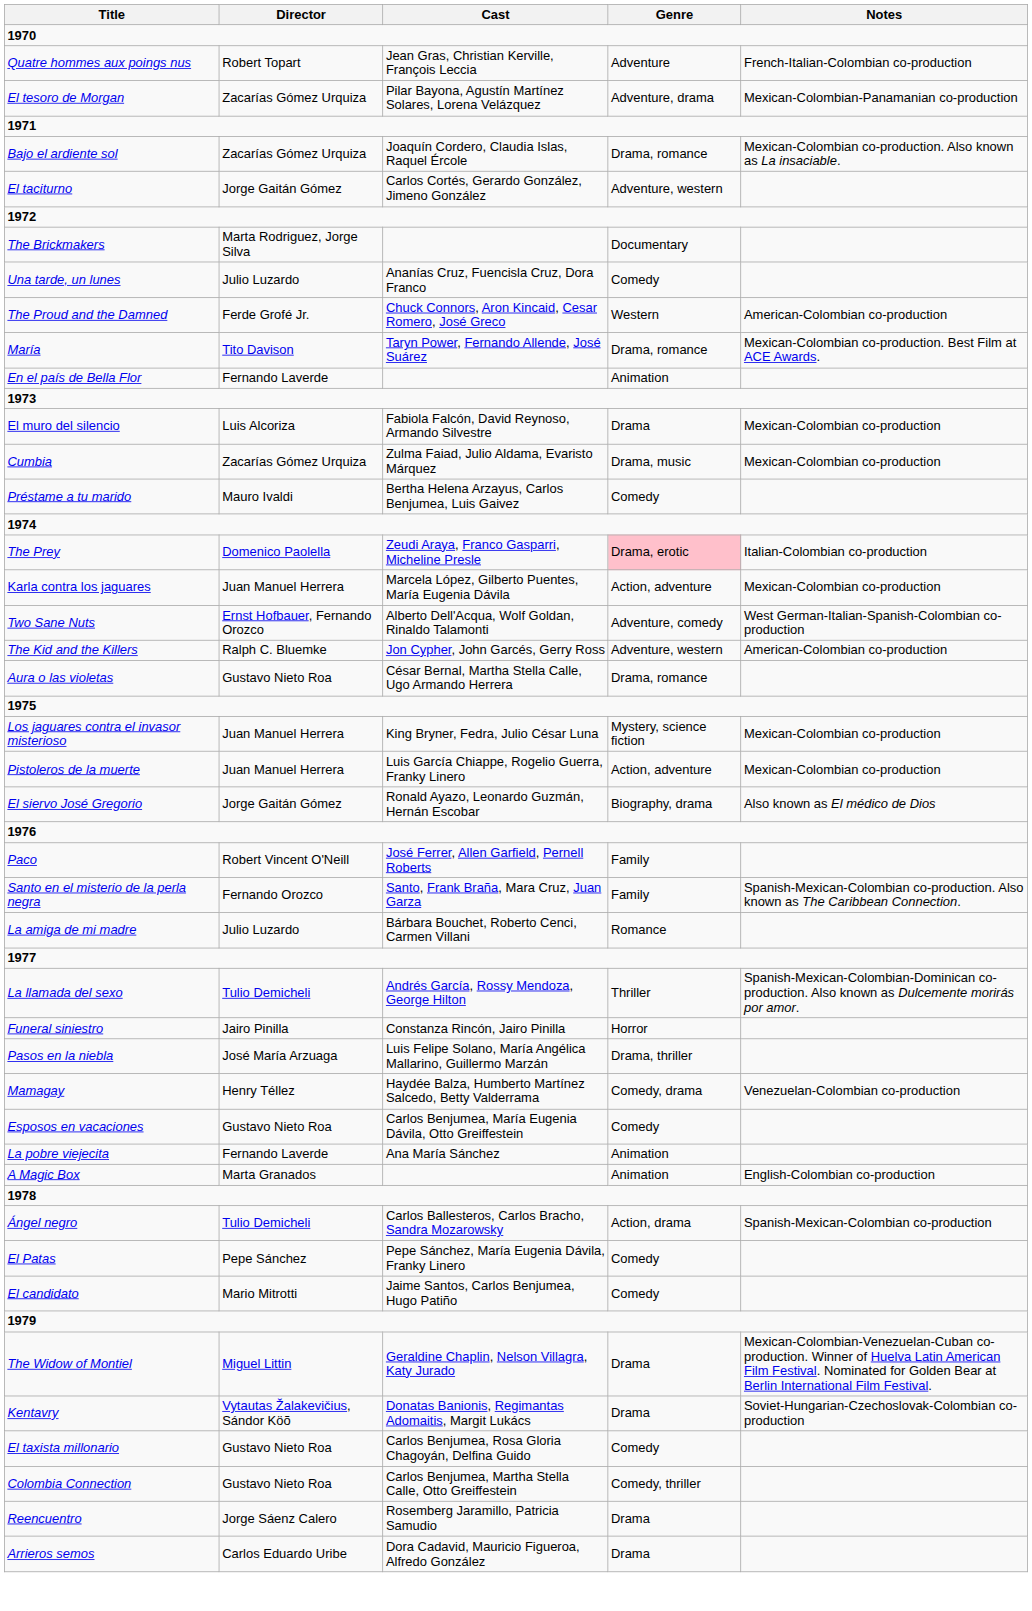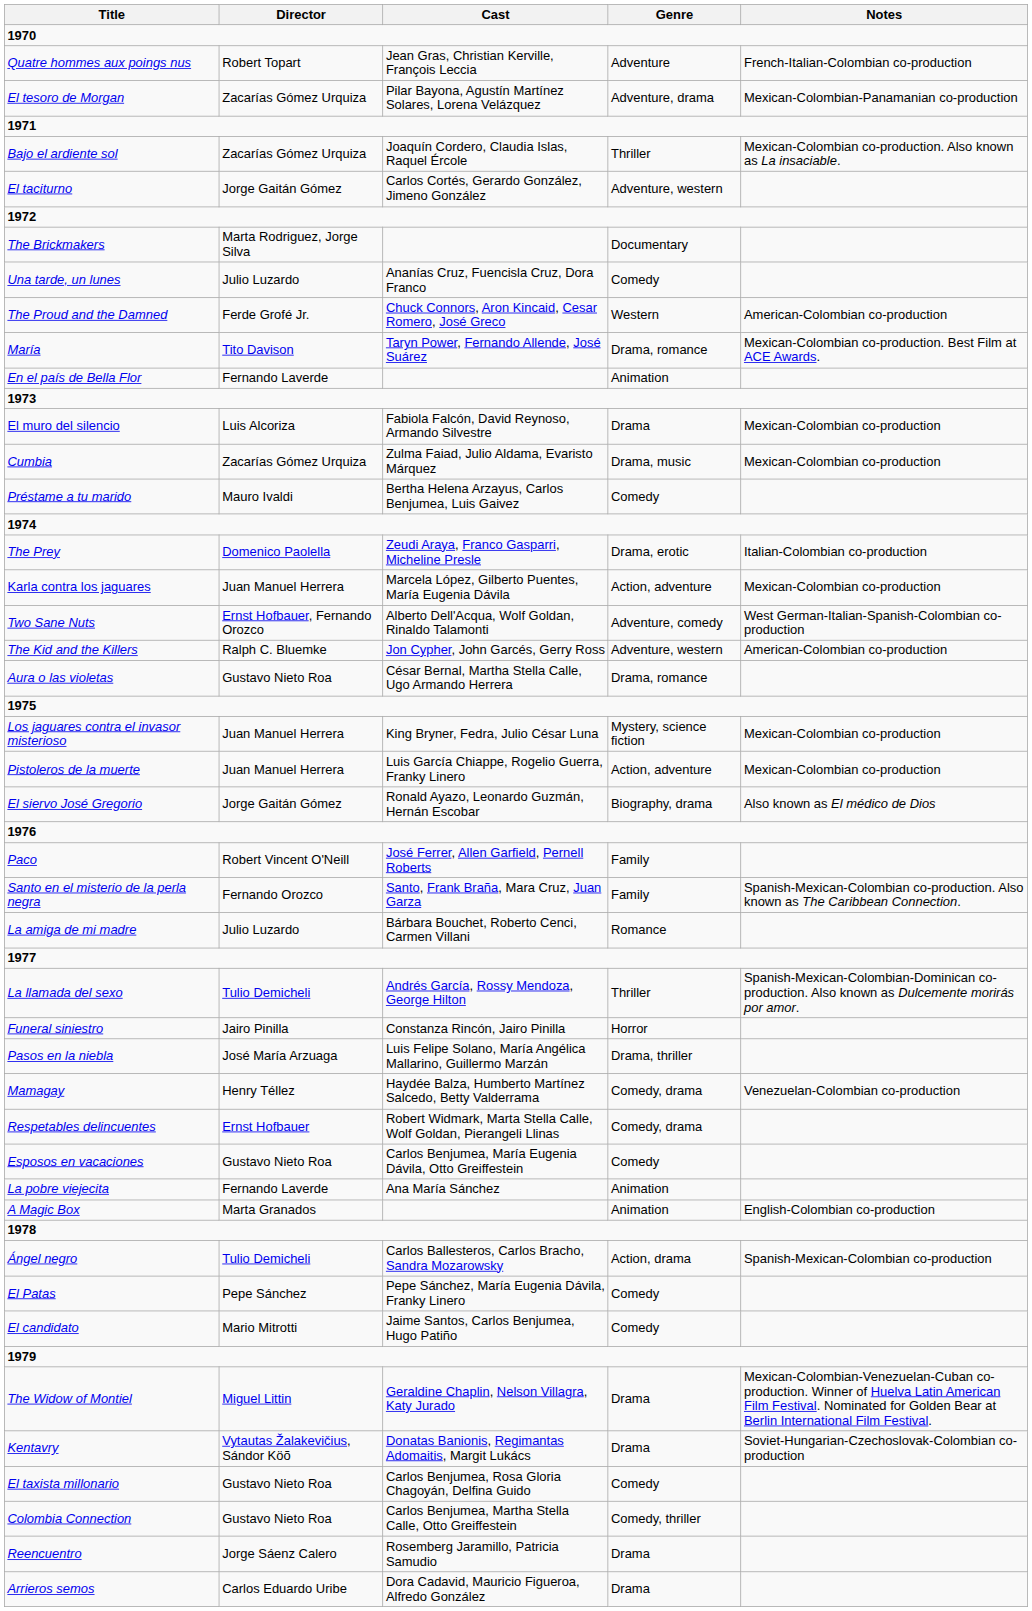Bajo el ardiente sol | Genre: Drama, romance -> Thriller
The Prey | Genre: pink background -> no background
+ row: Respetables delincuentes | Ernst Hofbauer | Robert Widmark, Marta Stella Calle, Wolf Goldan, Pierangeli Llinas | Comedy, drama
